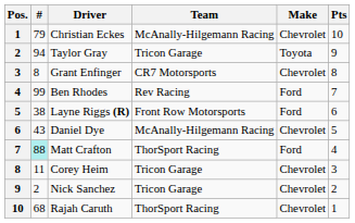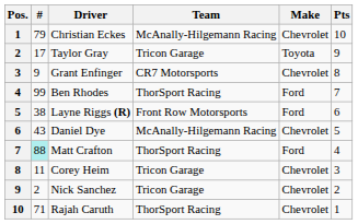Taylor Gray | #: 94 -> 17
Grant Enfinger | #: 8 -> 9
Ben Rhodes | Team: Rev Racing -> ThorSport Racing
Rajah Caruth | #: 68 -> 71
